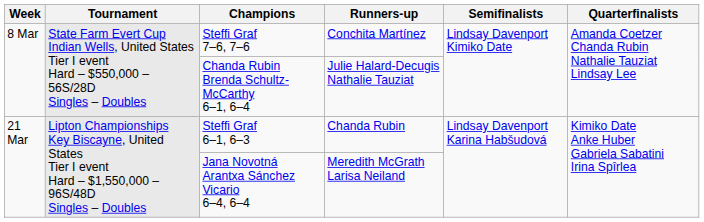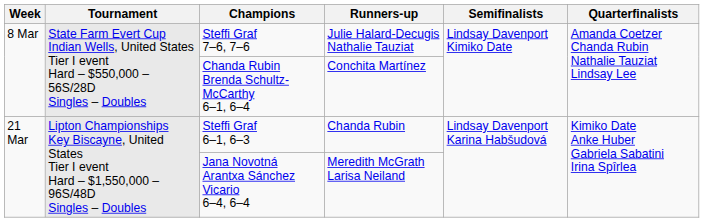Steffi Graf 7–6, 7–6 | Runners-up: Conchita Martínez -> Julie Halard-Decugis Nathalie Tauziat
Chanda Rubin Brenda Schultz-McCarthy 6–1, 6–4 | Runners-up: Julie Halard-Decugis Nathalie Tauziat -> Conchita Martínez
